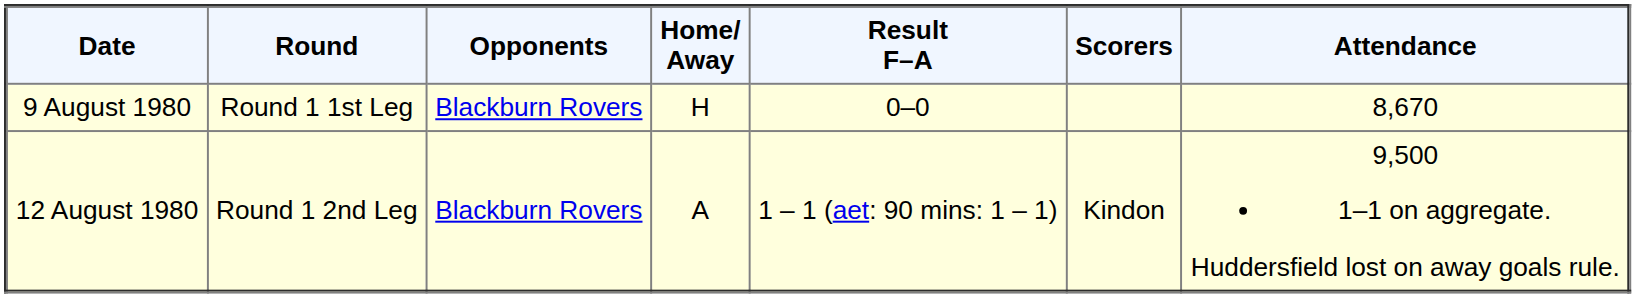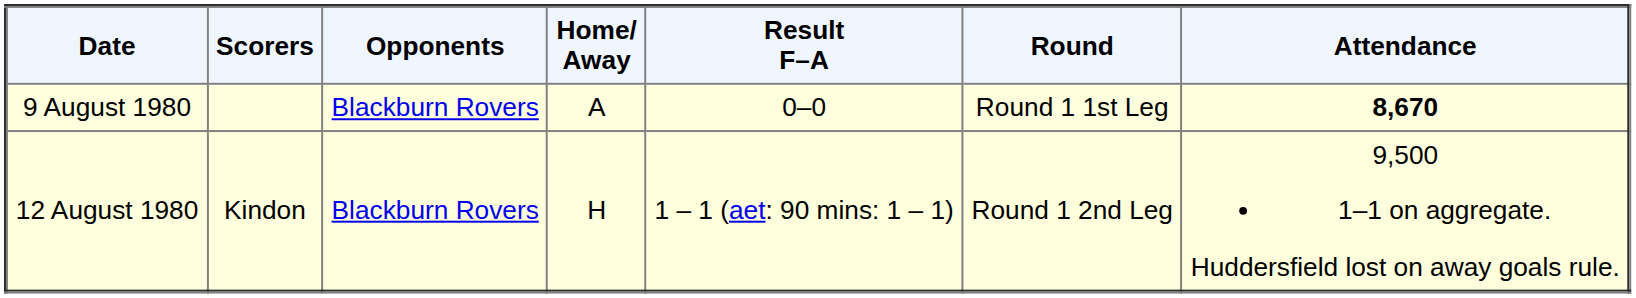columns swapped: Round <-> Scorers
9 August 1980 | Home/ Away: H -> A
9 August 1980 | Attendance: normal -> bold
12 August 1980 | Home/ Away: A -> H
